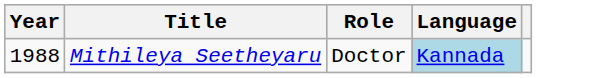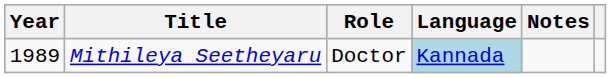+ column: Notes
Mithileya Seetheyaru | Year: 1988 -> 1989
